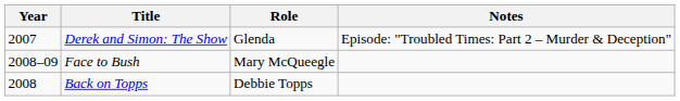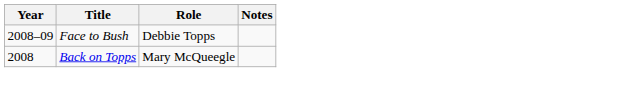- row: 2007 | Derek and Simon: The Show | Glenda | Episode: "Troubled Times: Part 2 – Murder & Deception"
Face to Bush | Role: Mary McQueegle -> Debbie Topps
Back on Topps | Role: Debbie Topps -> Mary McQueegle
